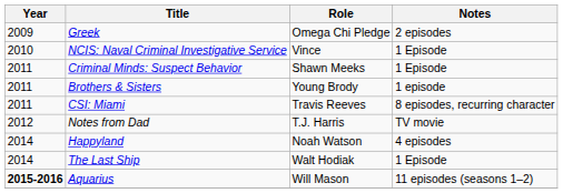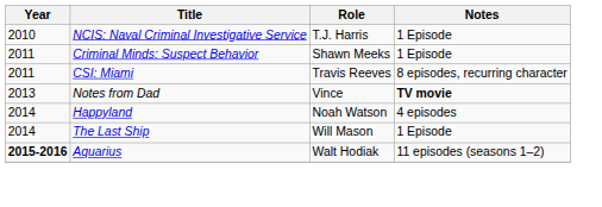- row: 2009 | Greek | Omega Chi Pledge | 2 episodes
NCIS: Naval Criminal Investigative Service | Role: Vince -> T.J. Harris
- row: 2011 | Brothers & Sisters | Young Brody | 1 episode
Notes from Dad | Year: 2012 -> 2013
Notes from Dad | Role: T.J. Harris -> Vince
Notes from Dad | Notes: normal -> bold
The Last Ship | Role: Walt Hodiak -> Will Mason
Aquarius | Role: Will Mason -> Walt Hodiak
